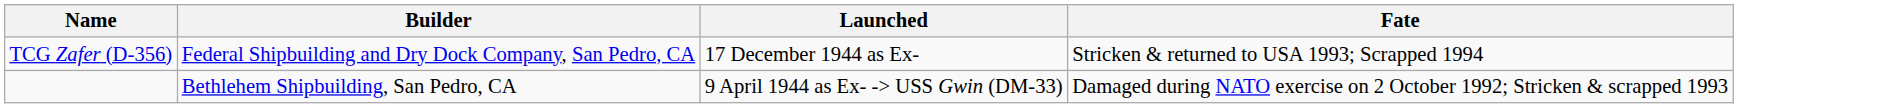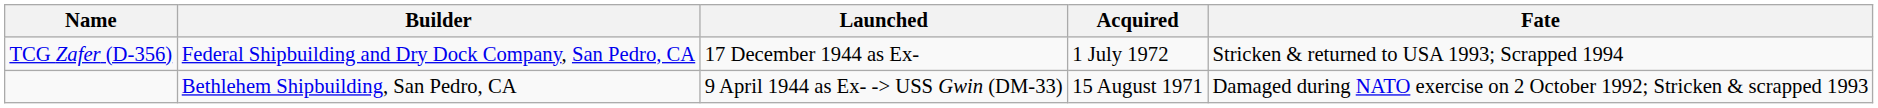+ column: Acquired | 1 July 1972 | 15 August 1971
